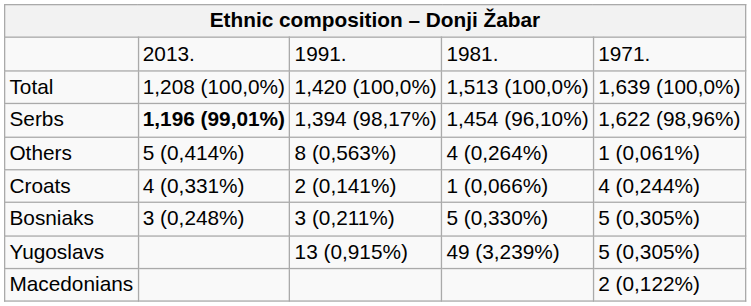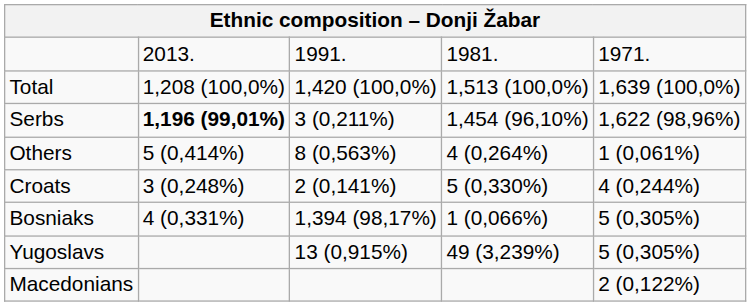Serbs | column 3: 1,394 (98,17%) -> 3 (0,211%)
Croats | column 2: 4 (0,331%) -> 3 (0,248%)
Croats | column 4: 1 (0,066%) -> 5 (0,330%)
Bosniaks | column 2: 3 (0,248%) -> 4 (0,331%)
Bosniaks | column 3: 3 (0,211%) -> 1,394 (98,17%)
Bosniaks | column 4: 5 (0,330%) -> 1 (0,066%)
